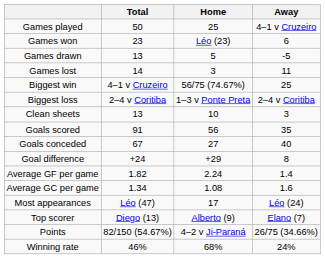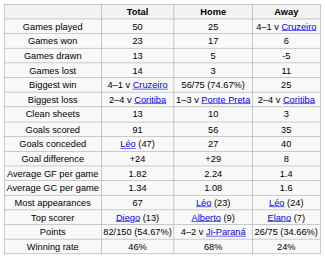Games won | Home: Léo (23) -> 17
Goals conceded | Total: 67 -> Léo (47)
Most appearances | Total: Léo (47) -> 67
Most appearances | Home: 17 -> Léo (23)
